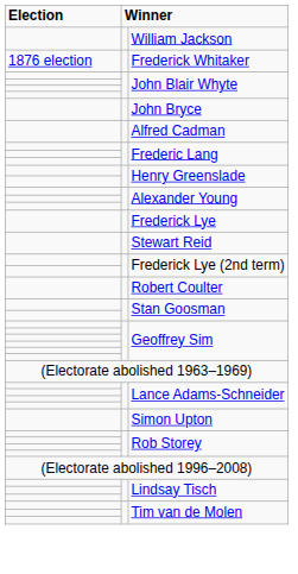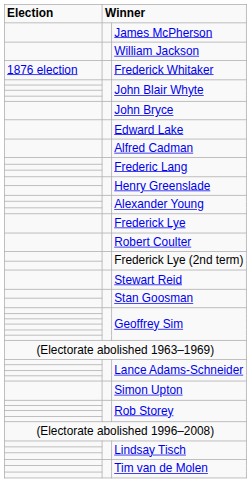+ row: James McPherson
+ row: Edward Lake
rows swapped: Stewart Reid <-> Robert Coulter
